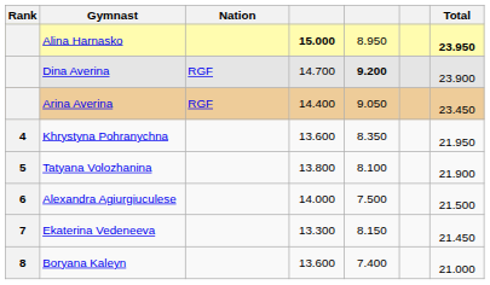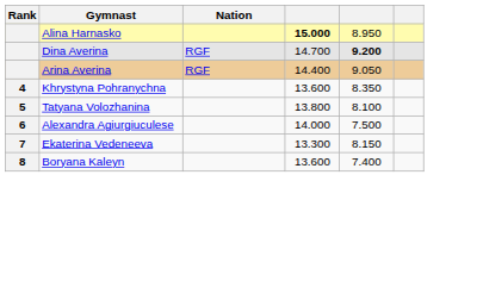- column: Total | 23.950 | 23.900 | 23.450 | 21.950 | 21.900 | 21.500 | 21.450 | 21.000
